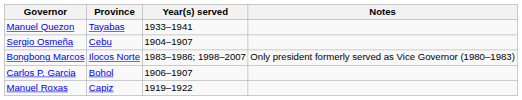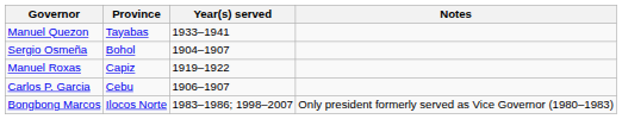Sergio Osmeña | Province: Cebu -> Bohol
rows swapped: Manuel Roxas <-> Bongbong Marcos
Carlos P. Garcia | Province: Bohol -> Cebu
